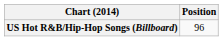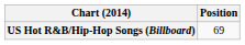US Hot R&B/Hip-Hop Songs (Billboard) | Position: 96 -> 69
